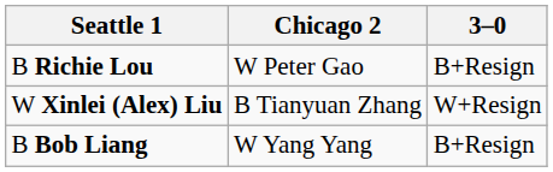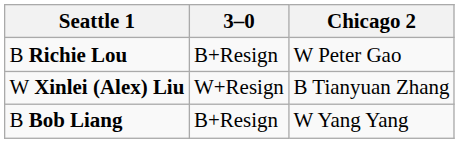columns swapped: 3–0 <-> Chicago 2
